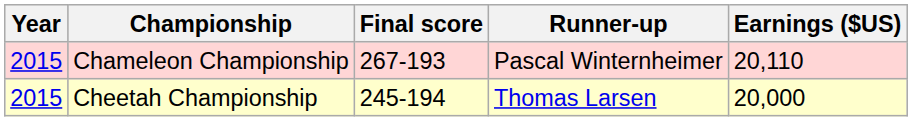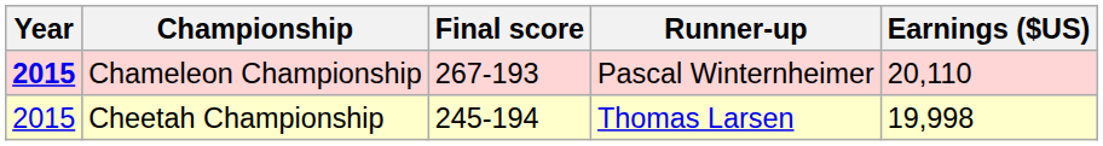Chameleon Championship | Year: normal -> bold
Cheetah Championship | Earnings ($US): 20,000 -> 19,998
